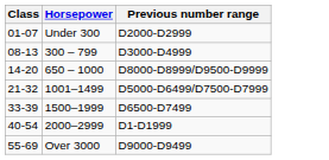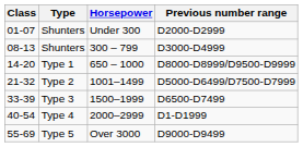+ column: Type | Shunters | Shunters | Type 1 | Type 2 | Type 3 | Type 4 | Type 5
